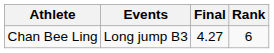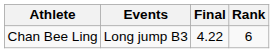Chan Bee Ling | Final: 4.27 -> 4.22
